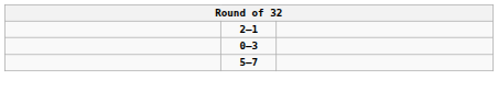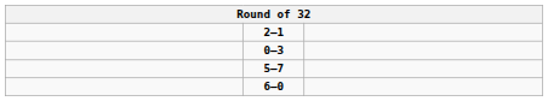+ row: 6–0
